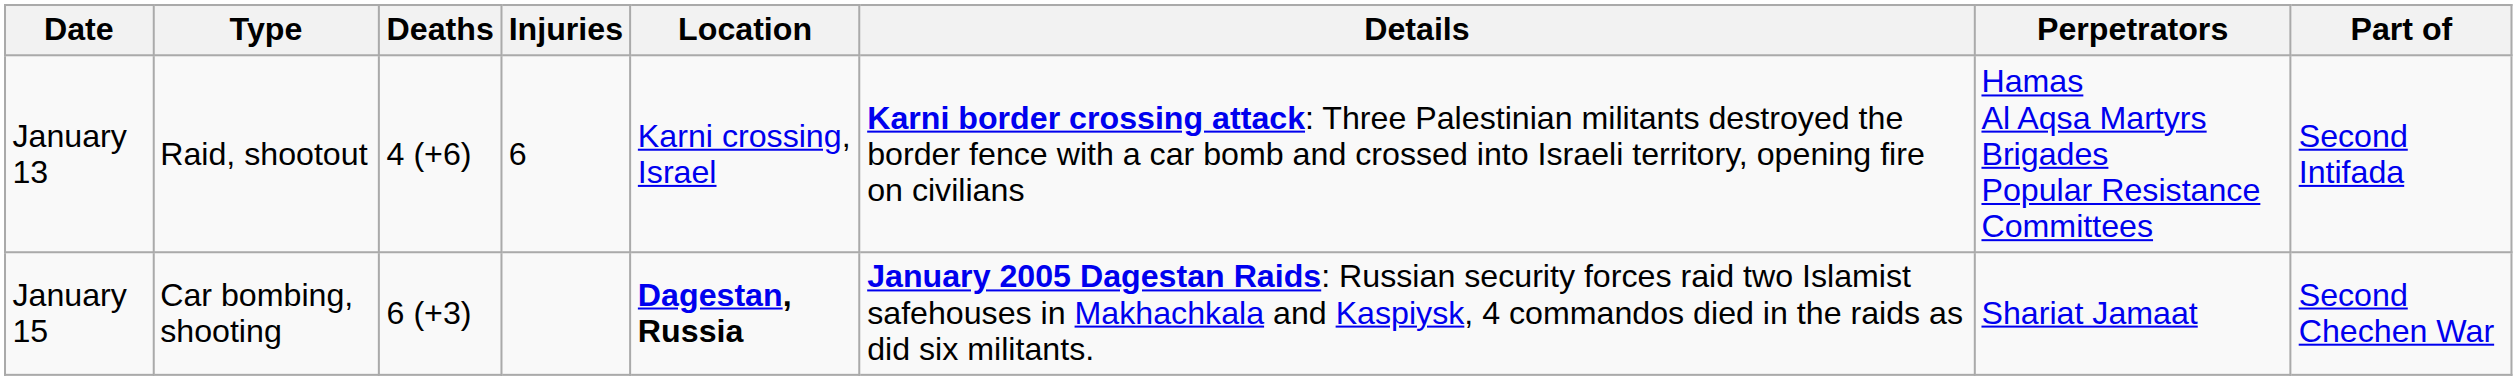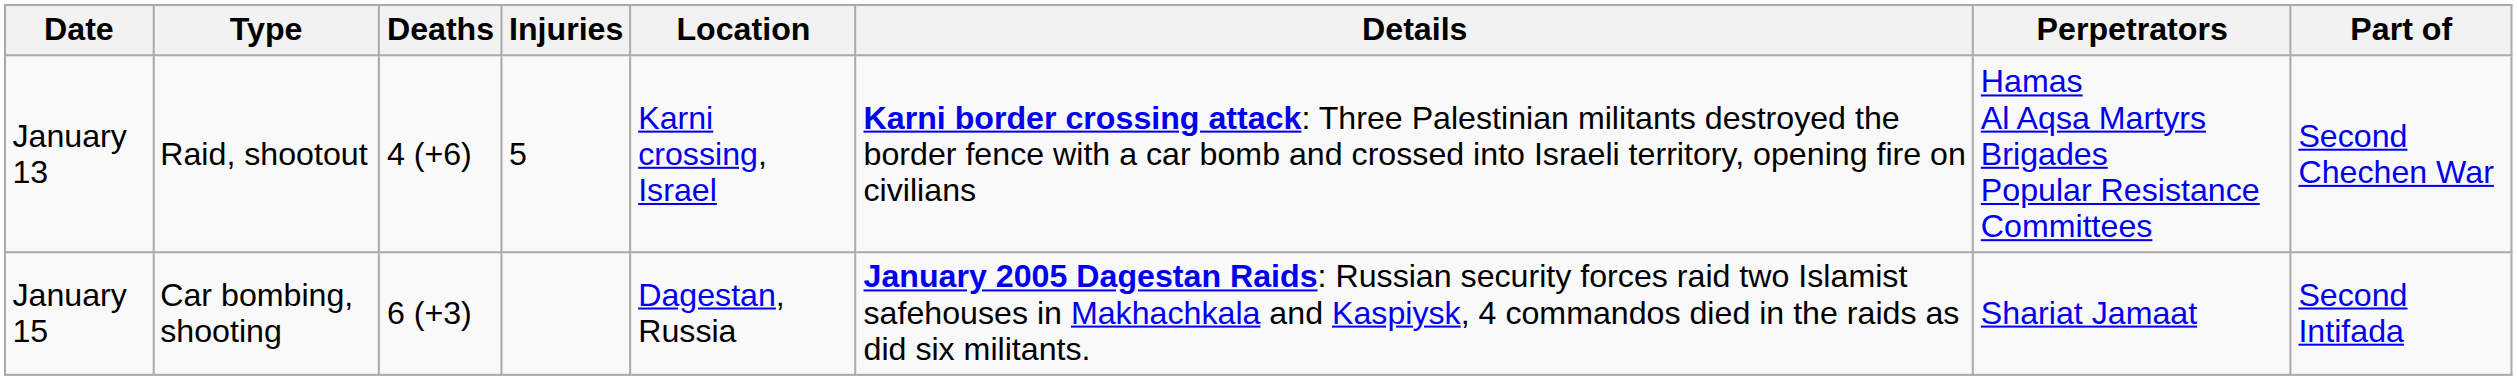January 13 | Injuries: 6 -> 5
January 13 | Part of: Second Intifada -> Second Chechen War
January 15 | Location: bold -> normal
January 15 | Part of: Second Chechen War -> Second Intifada
